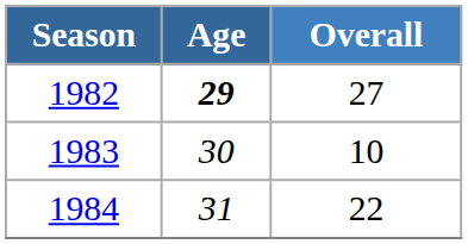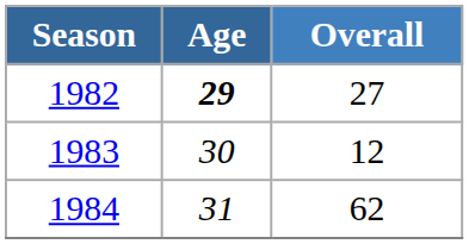1983 | Overall: 10 -> 12
1984 | Overall: 22 -> 62
